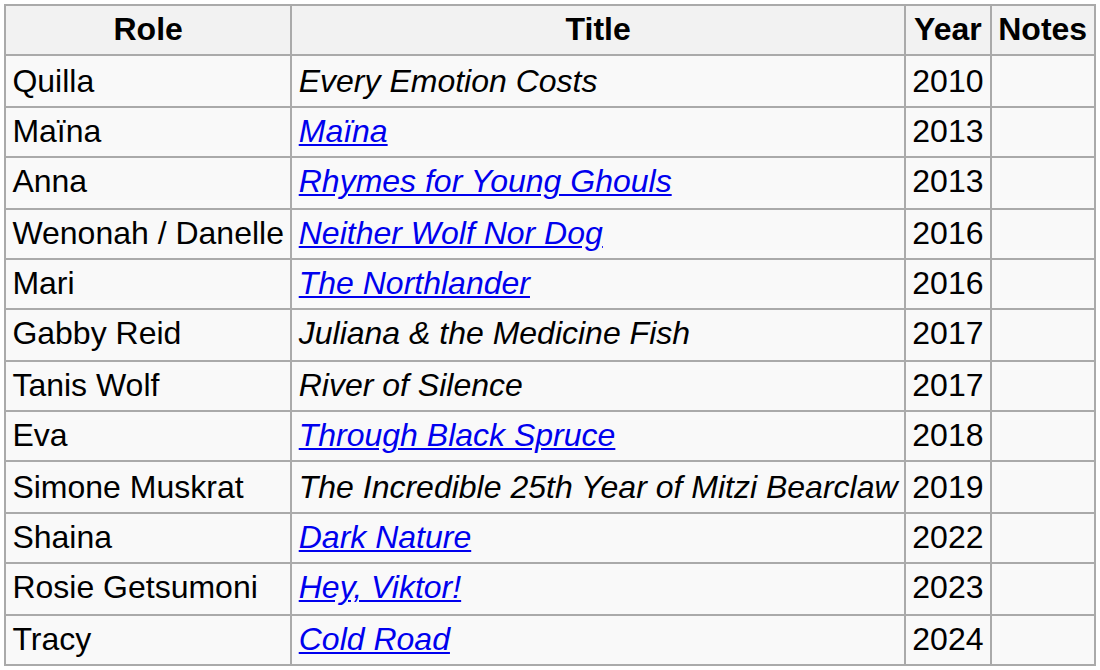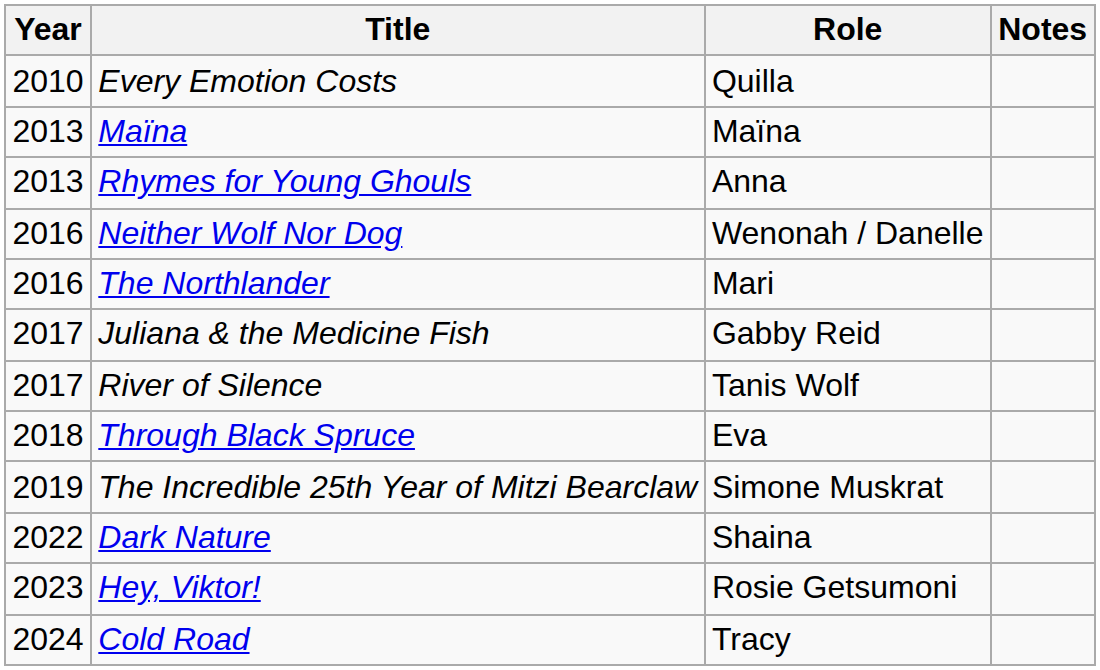columns swapped: Year <-> Role
